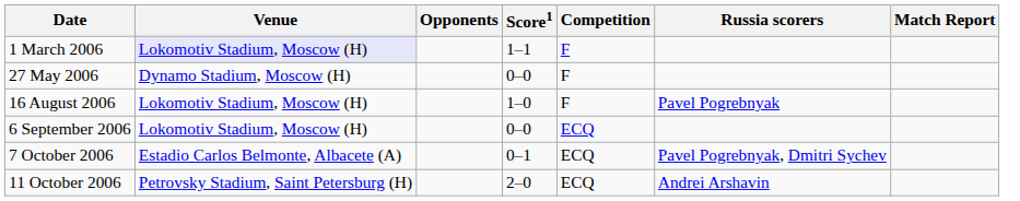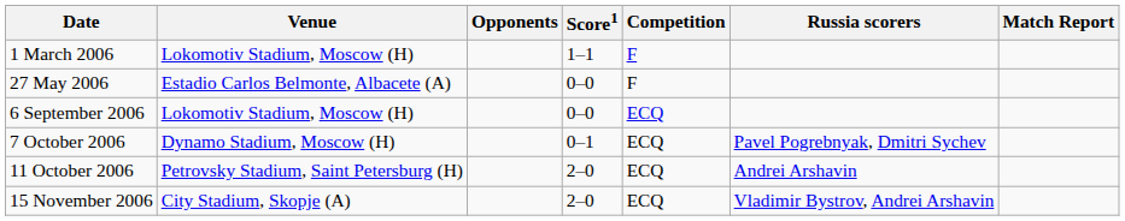1 March 2006 | Venue: lavender background -> no background
27 May 2006 | Venue: Dynamo Stadium, Moscow (H) -> Estadio Carlos Belmonte, Albacete (A)
- row: 16 August 2006 | Lokomotiv Stadium, Moscow (H) | 1–0 | F | Pavel Pogrebnyak
7 October 2006 | Venue: Estadio Carlos Belmonte, Albacete (A) -> Dynamo Stadium, Moscow (H)
+ row: 15 November 2006 | City Stadium, Skopje (A) | 2–0 | ECQ | Vladimir Bystrov, Andrei Arshavin
